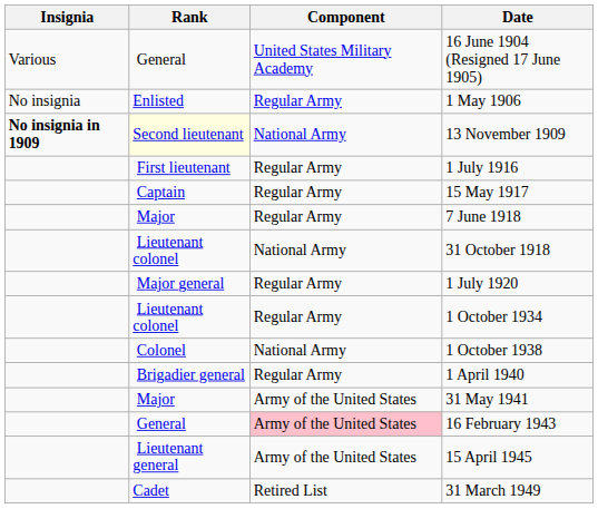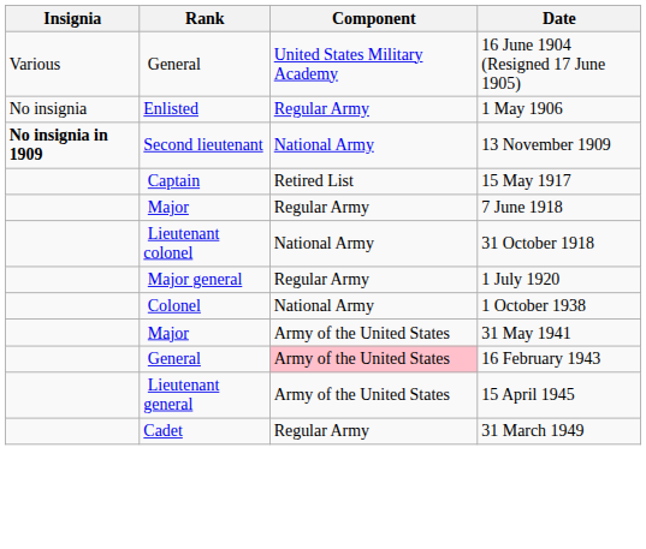13 November 1909 | Rank: lightyellow background -> no background
- row: First lieutenant | Regular Army | 1 July 1916
15 May 1917 | Component: Regular Army -> Retired List
- row: Lieutenant colonel | Regular Army | 1 October 1934
- row: Brigadier general | Regular Army | 1 April 1940
31 March 1949 | Component: Retired List -> Regular Army
